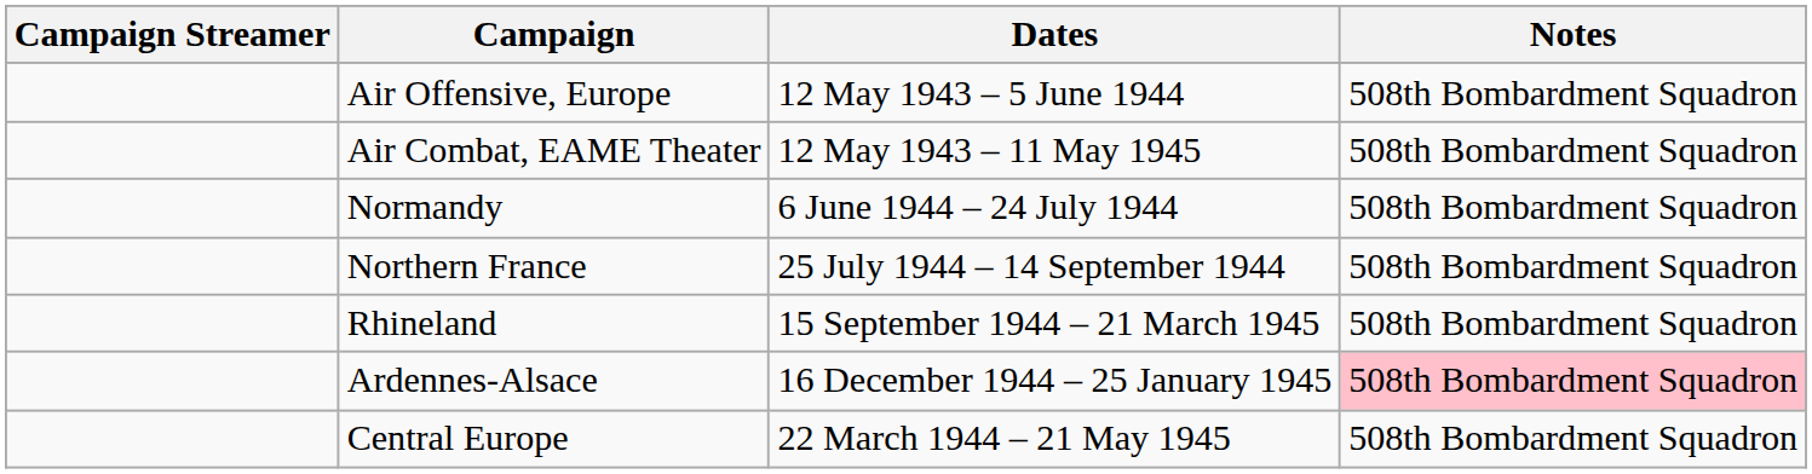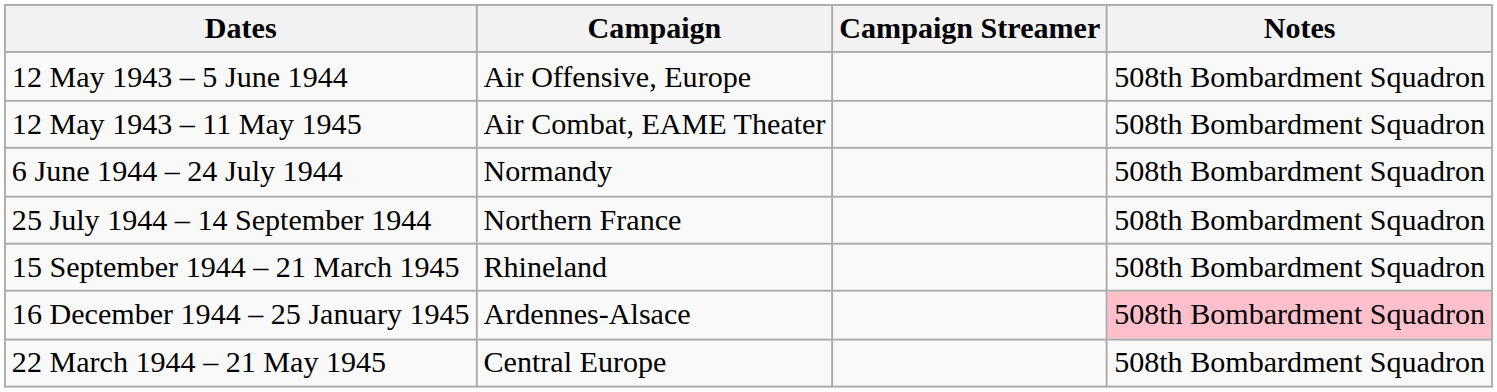columns swapped: Campaign Streamer <-> Dates
